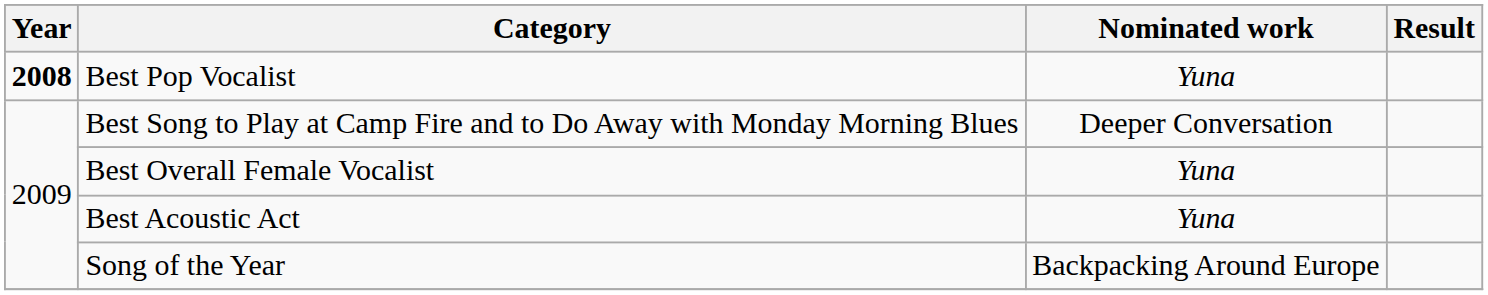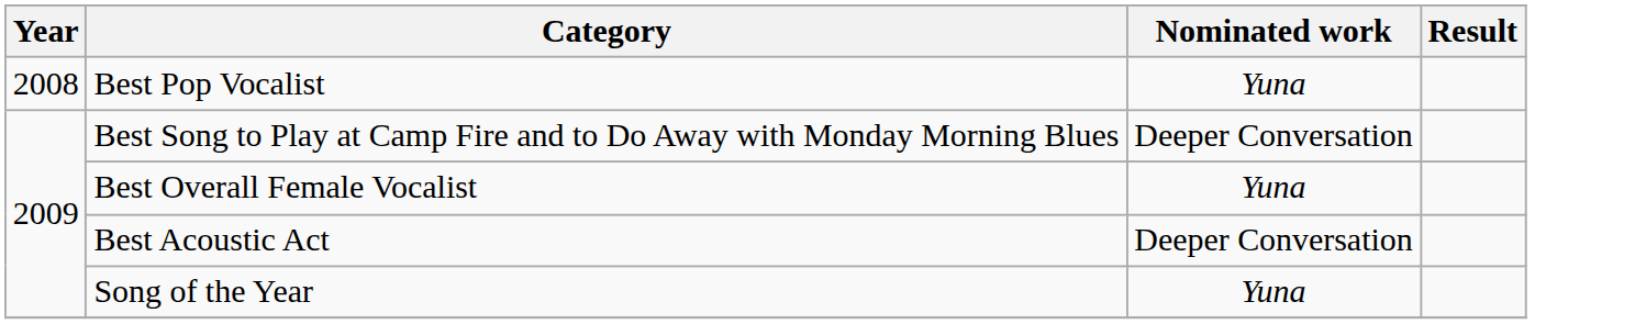Best Pop Vocalist | Year: bold -> normal
Best Acoustic Act | Nominated work: Yuna -> Deeper Conversation
Song of the Year | Nominated work: Backpacking Around Europe -> Yuna
